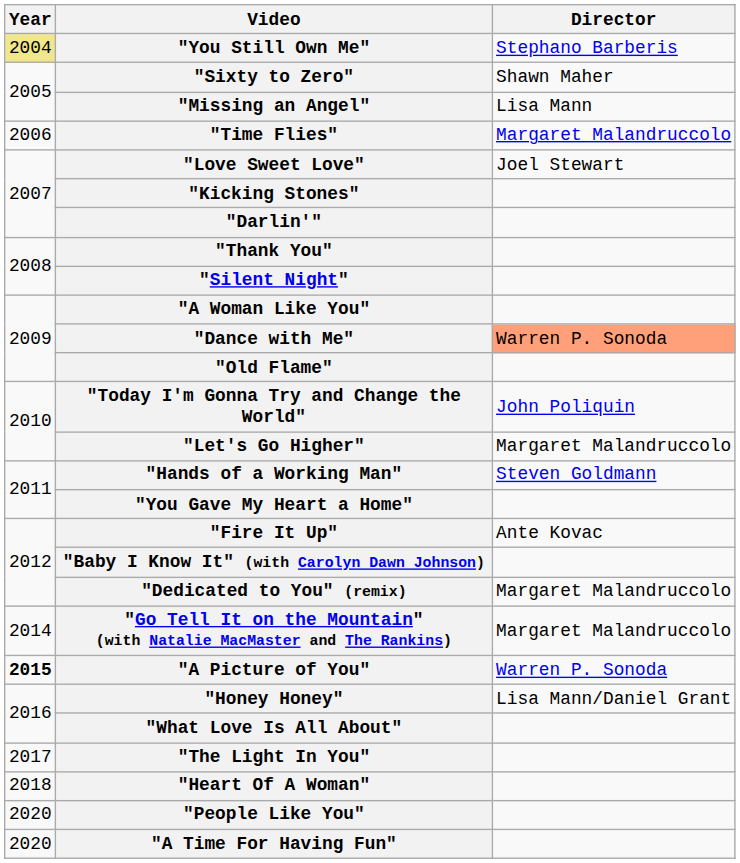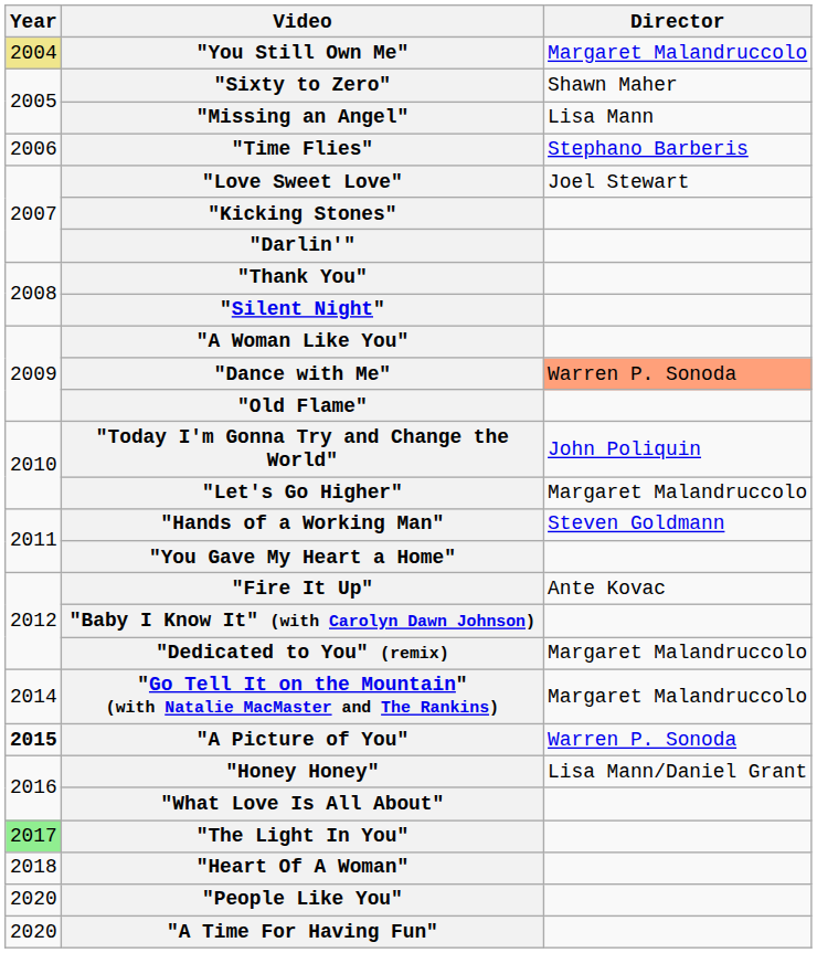"You Still Own Me" | Director: Stephano Barberis -> Margaret Malandruccolo
"Time Flies" | Director: Margaret Malandruccolo -> Stephano Barberis
"The Light In You" | Year: no background -> lightgreen background
